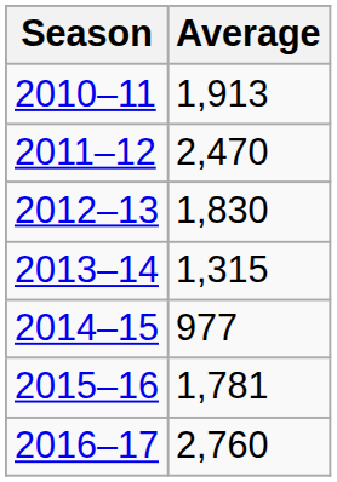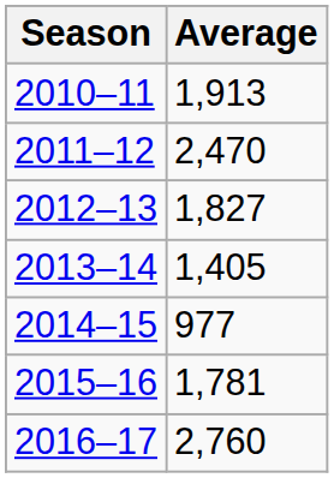2012–13 | Average: 1,830 -> 1,827
2013–14 | Average: 1,315 -> 1,405
